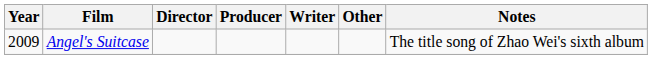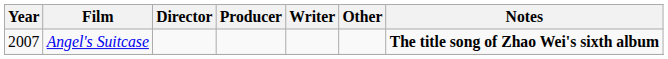Angel's Suitcase | Year: 2009 -> 2007
Angel's Suitcase | Notes: normal -> bold
